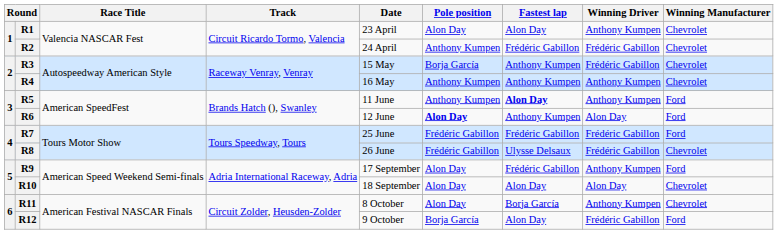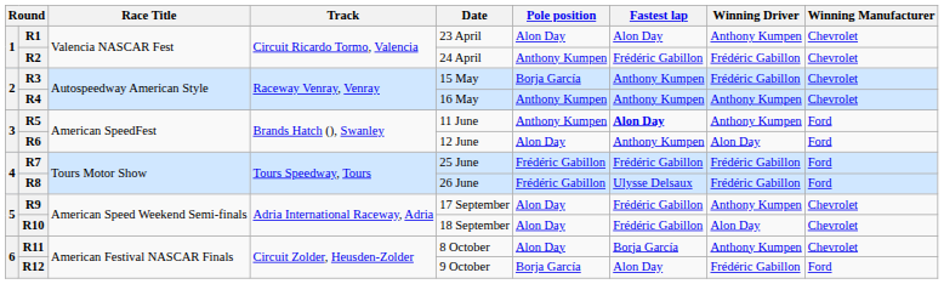R6 | Pole position: bold -> normal
R8 | Winning Manufacturer: Chevrolet -> Ford
R9 | Winning Manufacturer: Ford -> Chevrolet
R10 | Fastest lap: Alon Day -> Frédéric Gabillon
